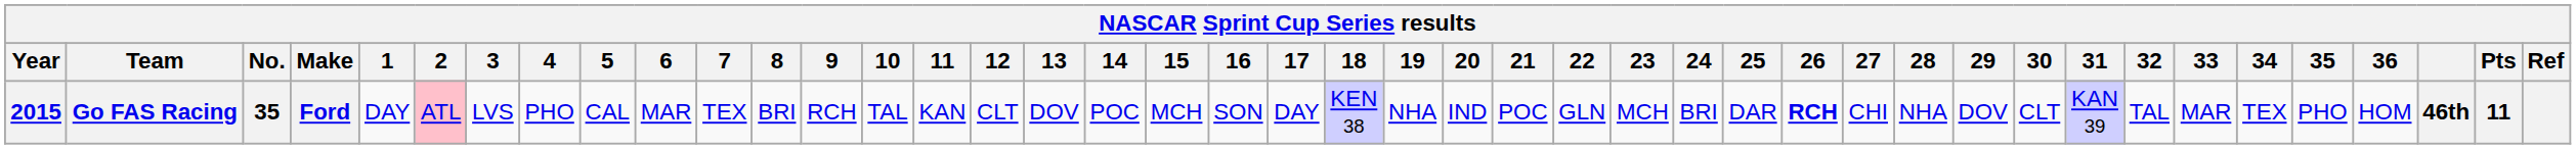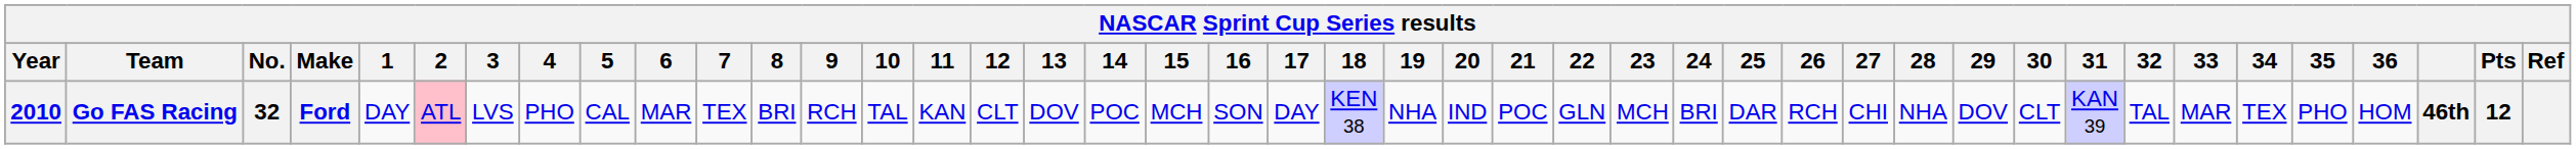Go FAS Racing | Year: 2015 -> 2010
Go FAS Racing | No.: 35 -> 32
Go FAS Racing | 26: bold -> normal
Go FAS Racing | Pts: 11 -> 12
